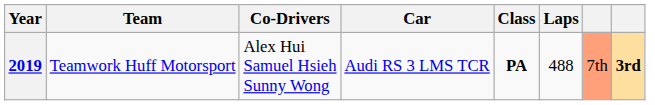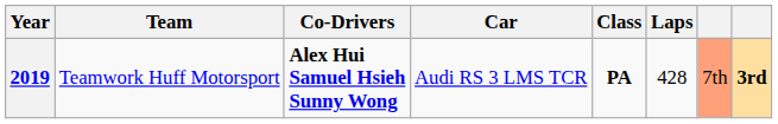2019 | Co-Drivers: normal -> bold
2019 | Laps: 488 -> 428
